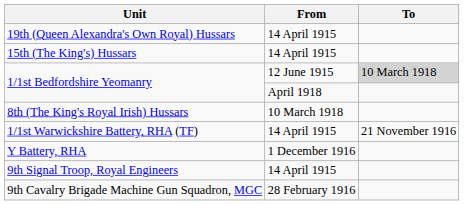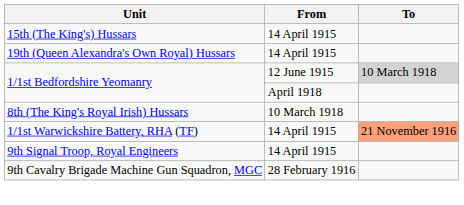rows swapped: 15th (The King's) Hussars <-> 19th (Queen Alexandra's Own Royal) Hussars
1/1st Warwickshire Battery, RHA (TF) | To: no background -> lightsalmon background
- row: Y Battery, RHA | 1 December 1916
